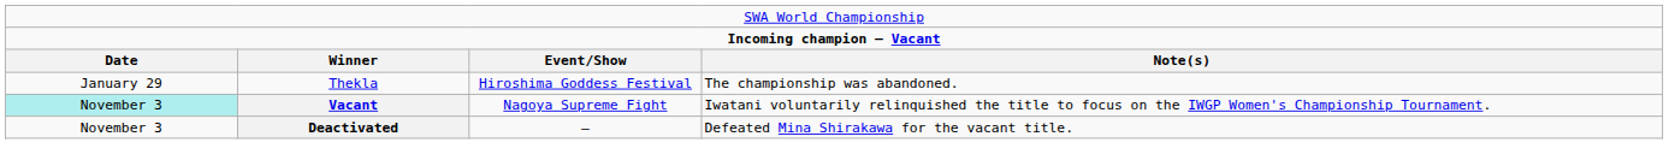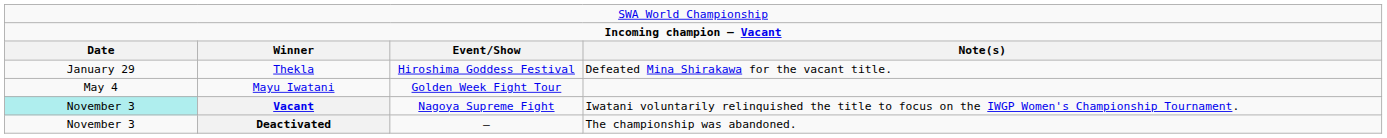Thekla | column 4: The championship was abandoned. -> Defeated Mina Shirakawa for the vacant title.
+ row: May 4 | Mayu Iwatani | Golden Week Fight Tour
Deactivated | column 4: Defeated Mina Shirakawa for the vacant title. -> The championship was abandoned.
